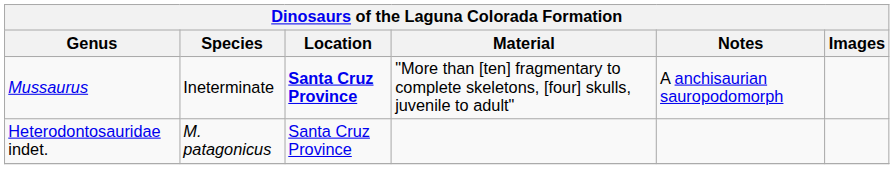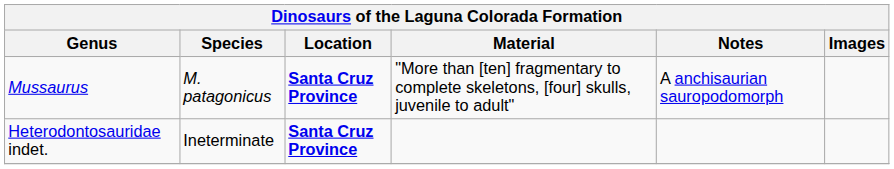Mussaurus | Species: Ineterminate -> M. patagonicus
Heterodontosauridae indet. | Species: M. patagonicus -> Ineterminate
Heterodontosauridae indet. | Location: normal -> bold
